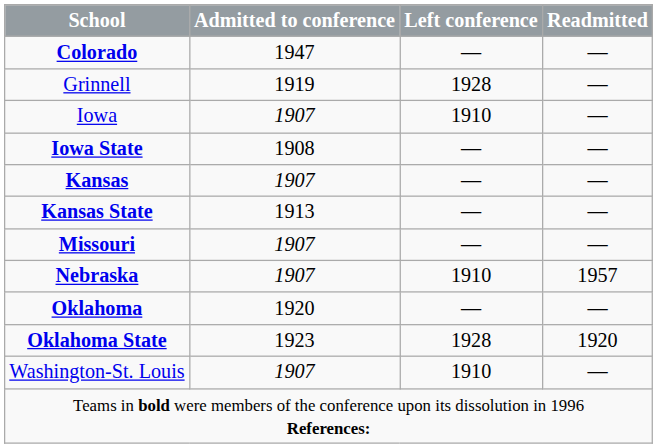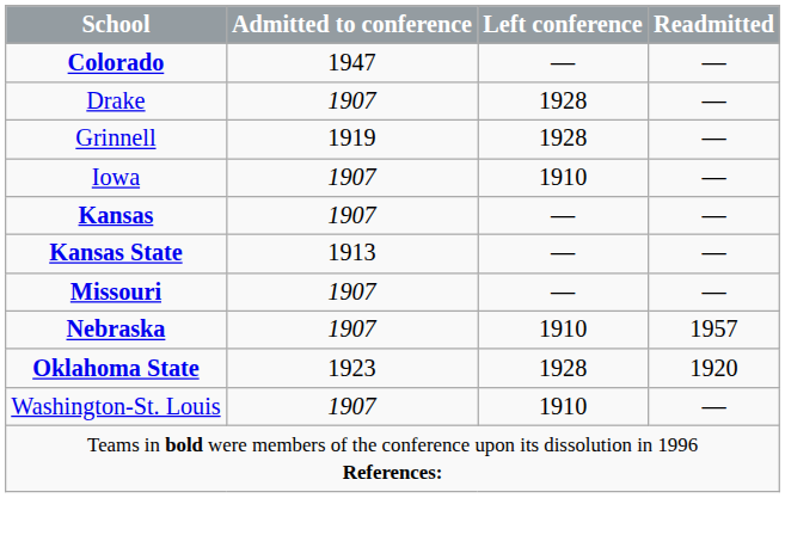+ row: Drake | 1907 | 1928 | —
- row: Iowa State | 1908 | — | —
- row: Oklahoma | 1920 | — | —
